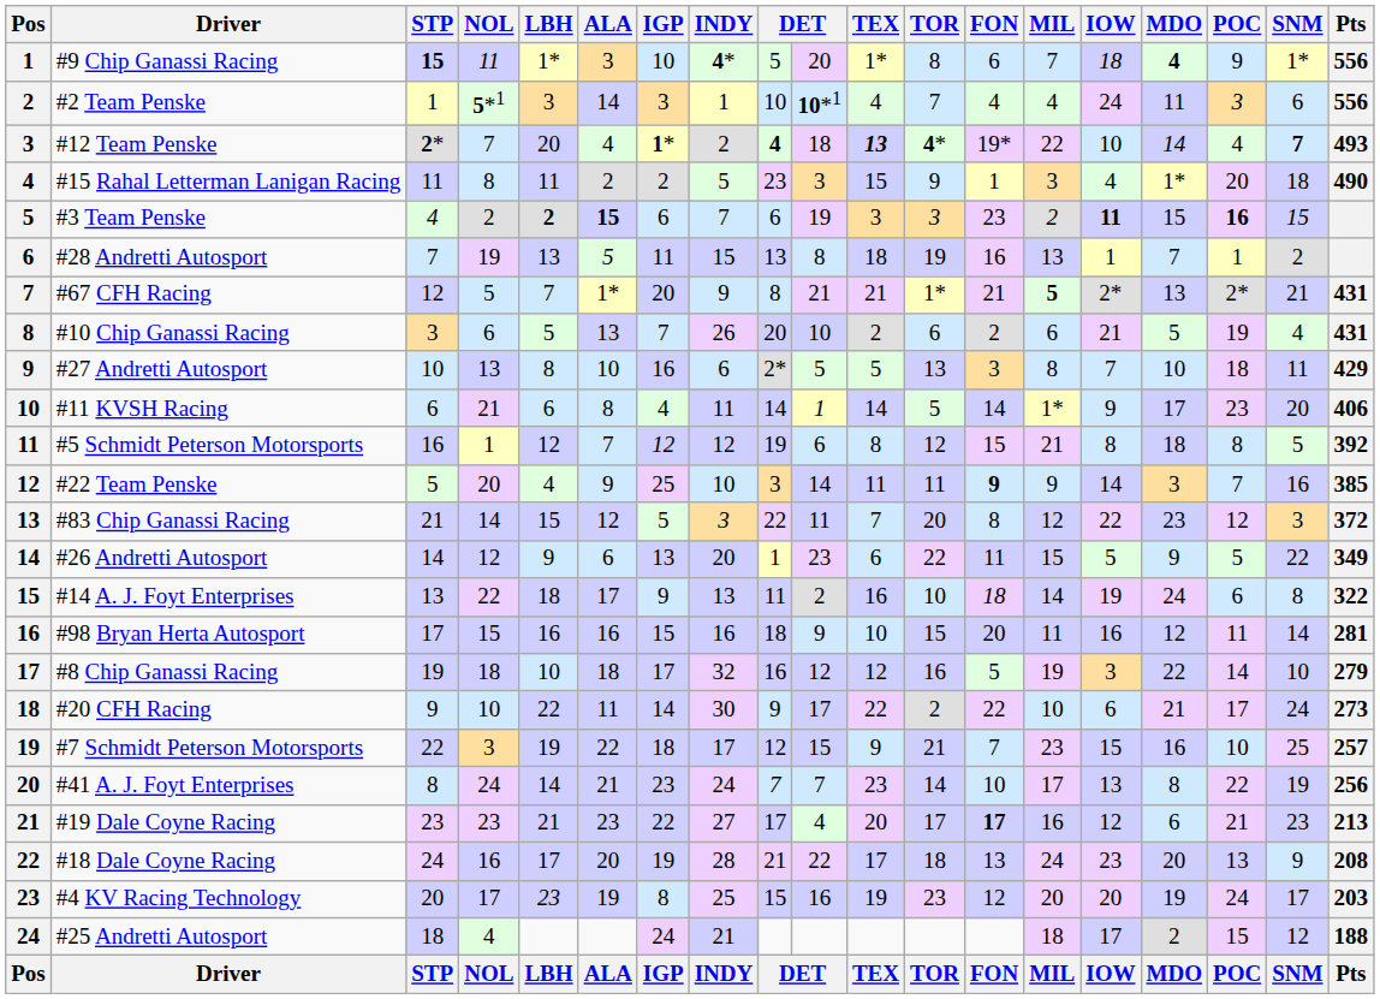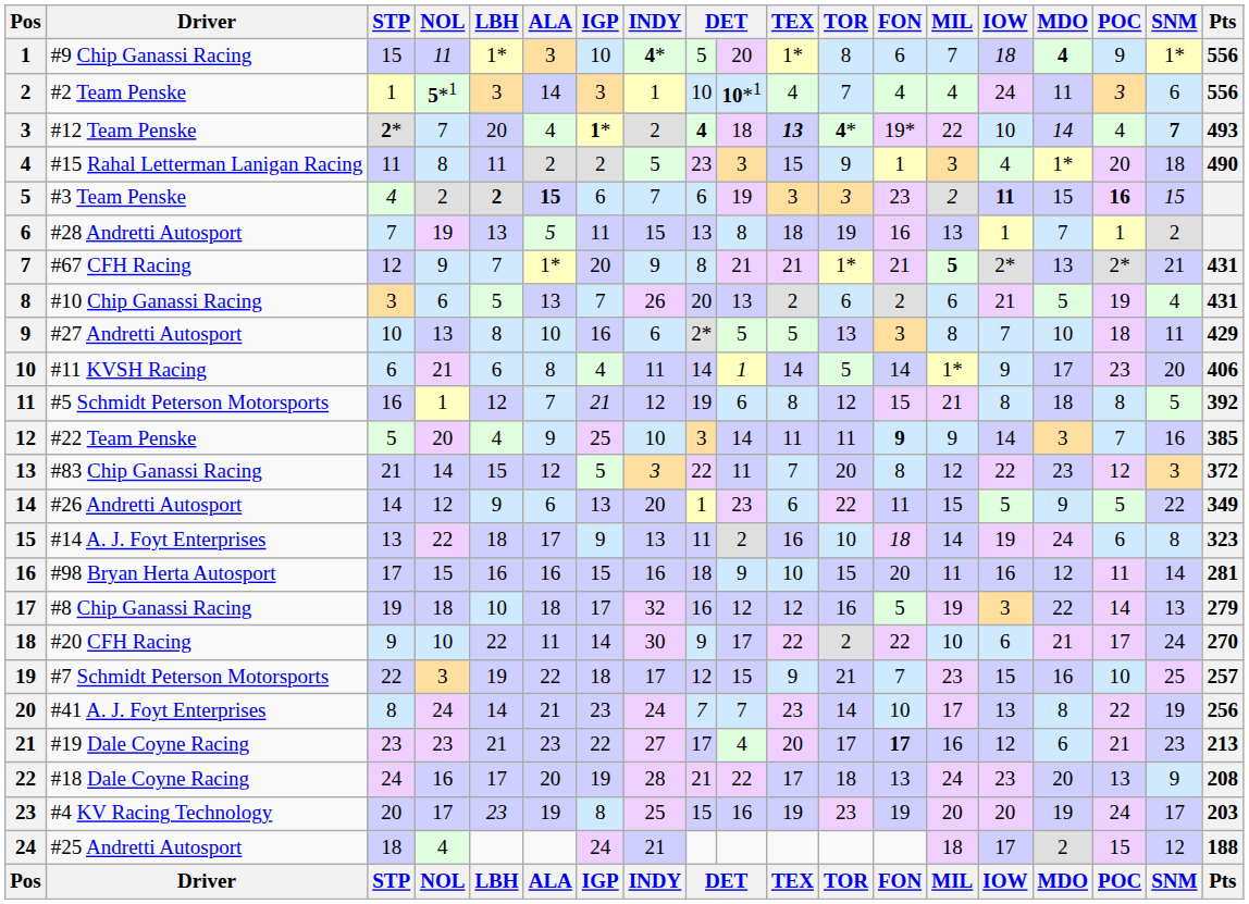#9 Chip Ganassi Racing | STP: bold -> normal
#67 CFH Racing | NOL: 5 -> 9
#10 Chip Ganassi Racing | column 10: 10 -> 13
#5 Schmidt Peterson Motorsports | IGP: 12 -> 21
#14 A. J. Foyt Enterprises | Pts: 322 -> 323
#8 Chip Ganassi Racing | SNM: 10 -> 13
#20 CFH Racing | Pts: 273 -> 270
#4 KV Racing Technology | FON: 12 -> 19
